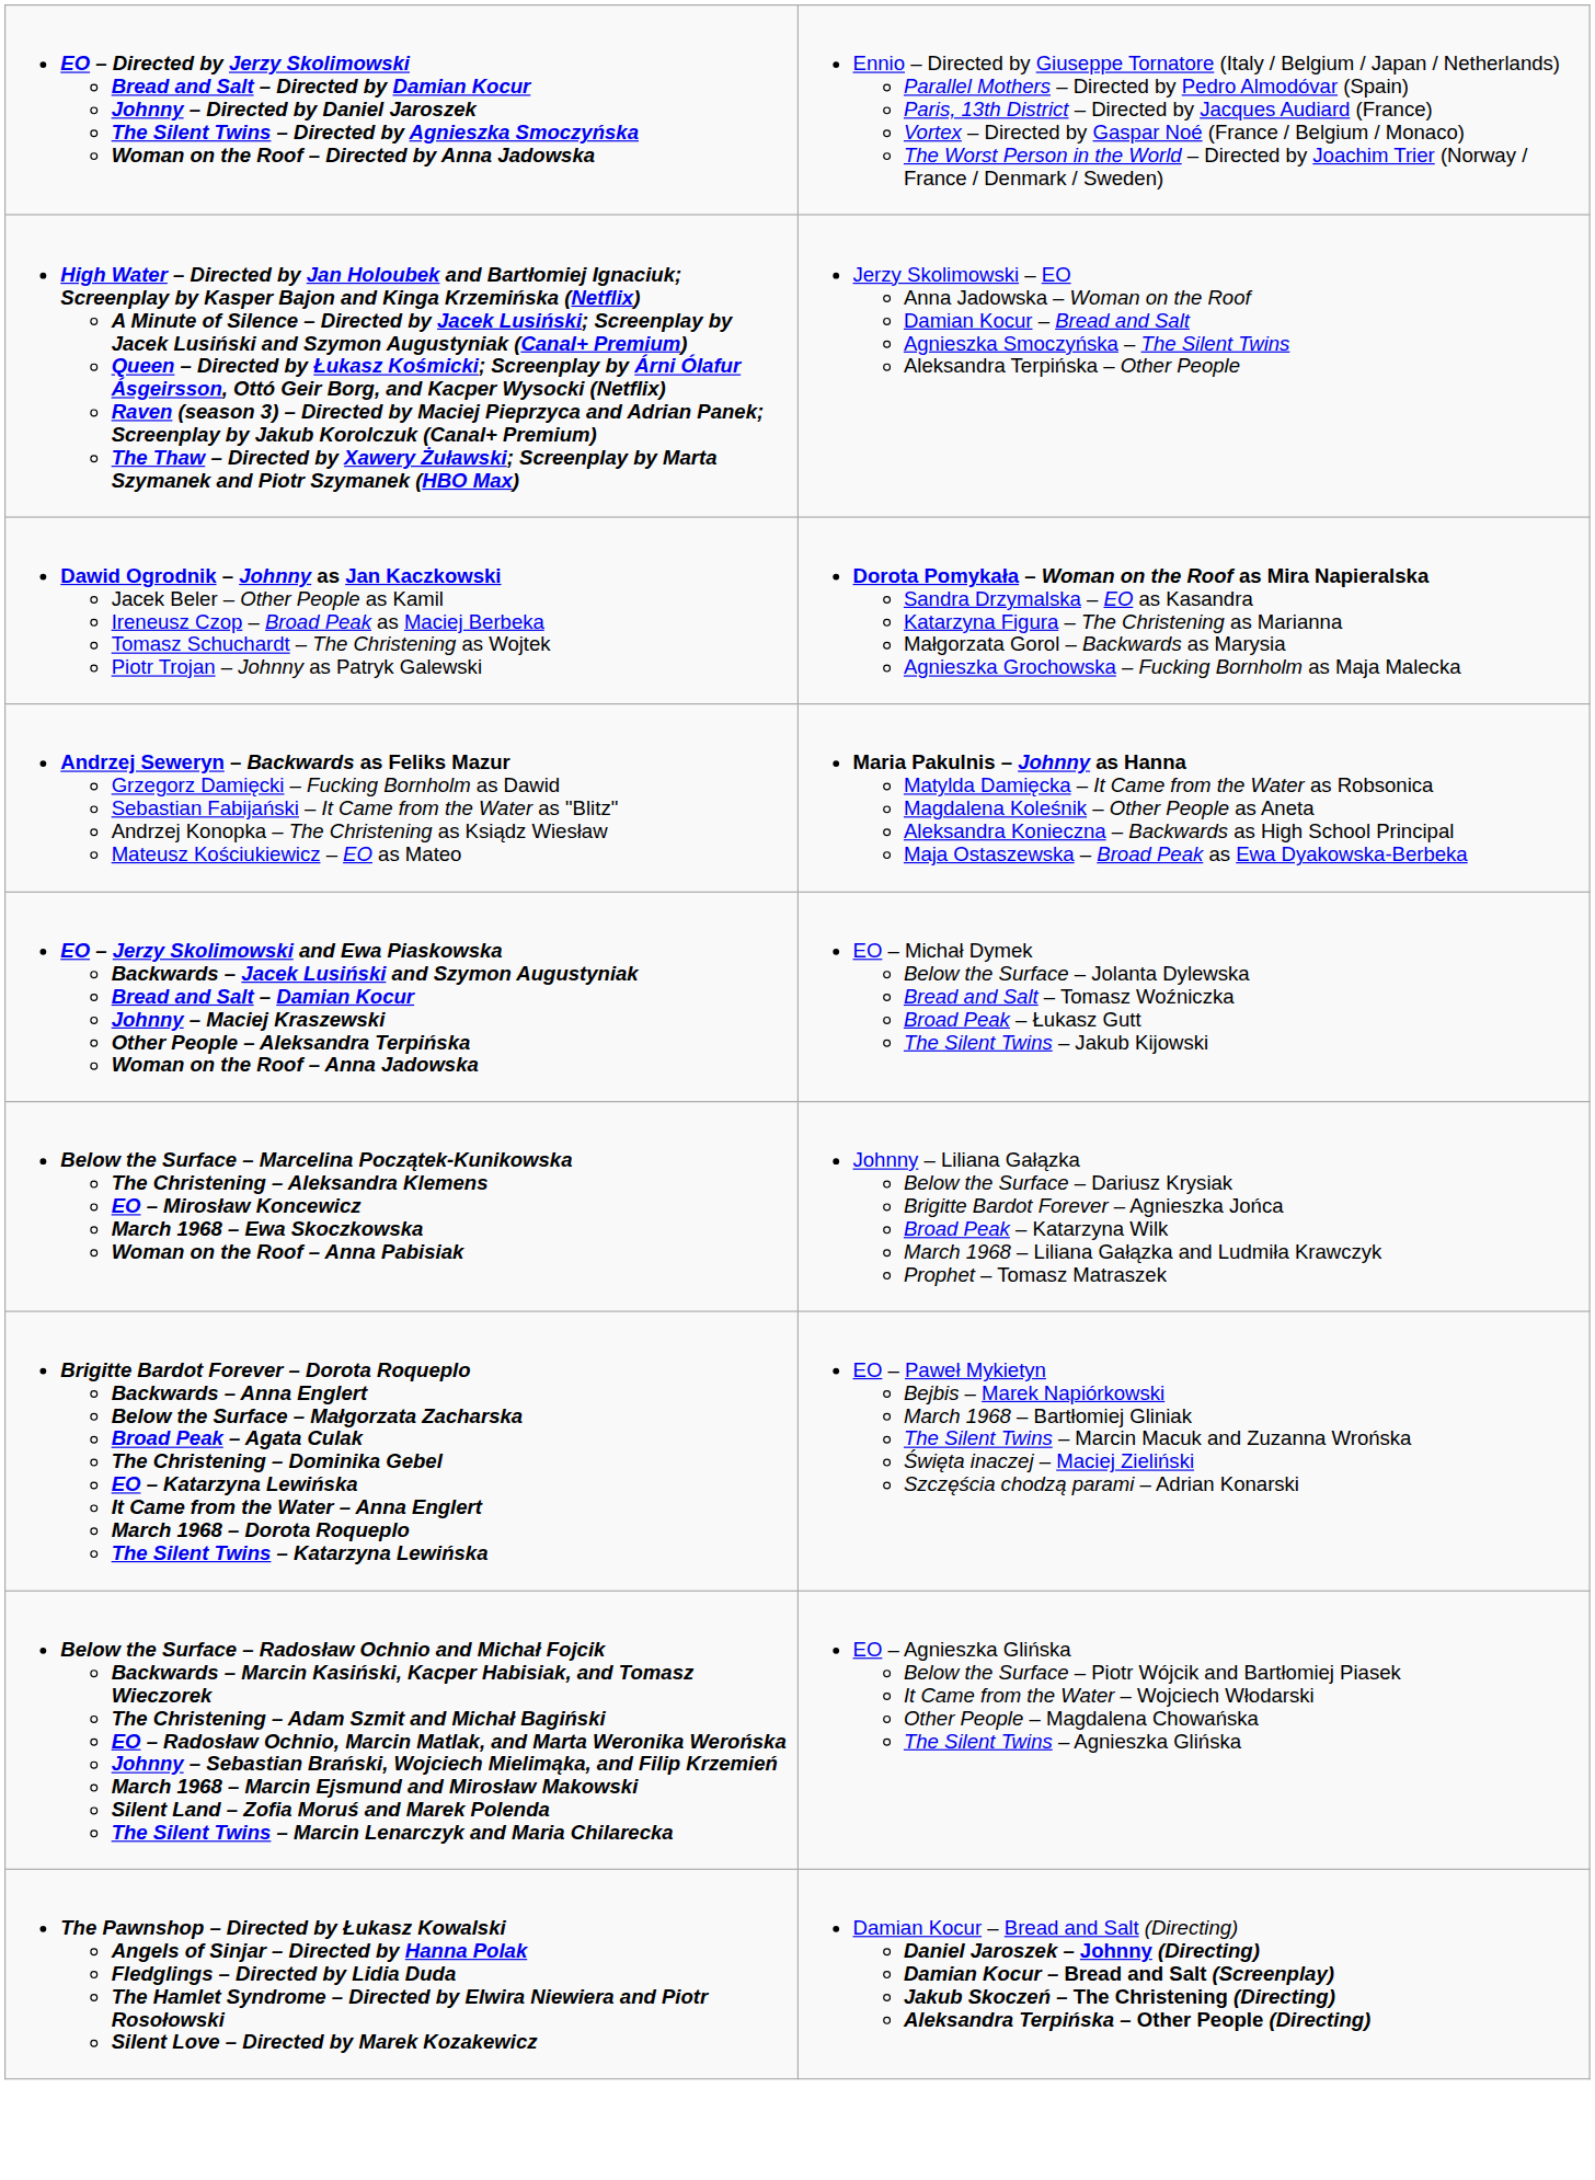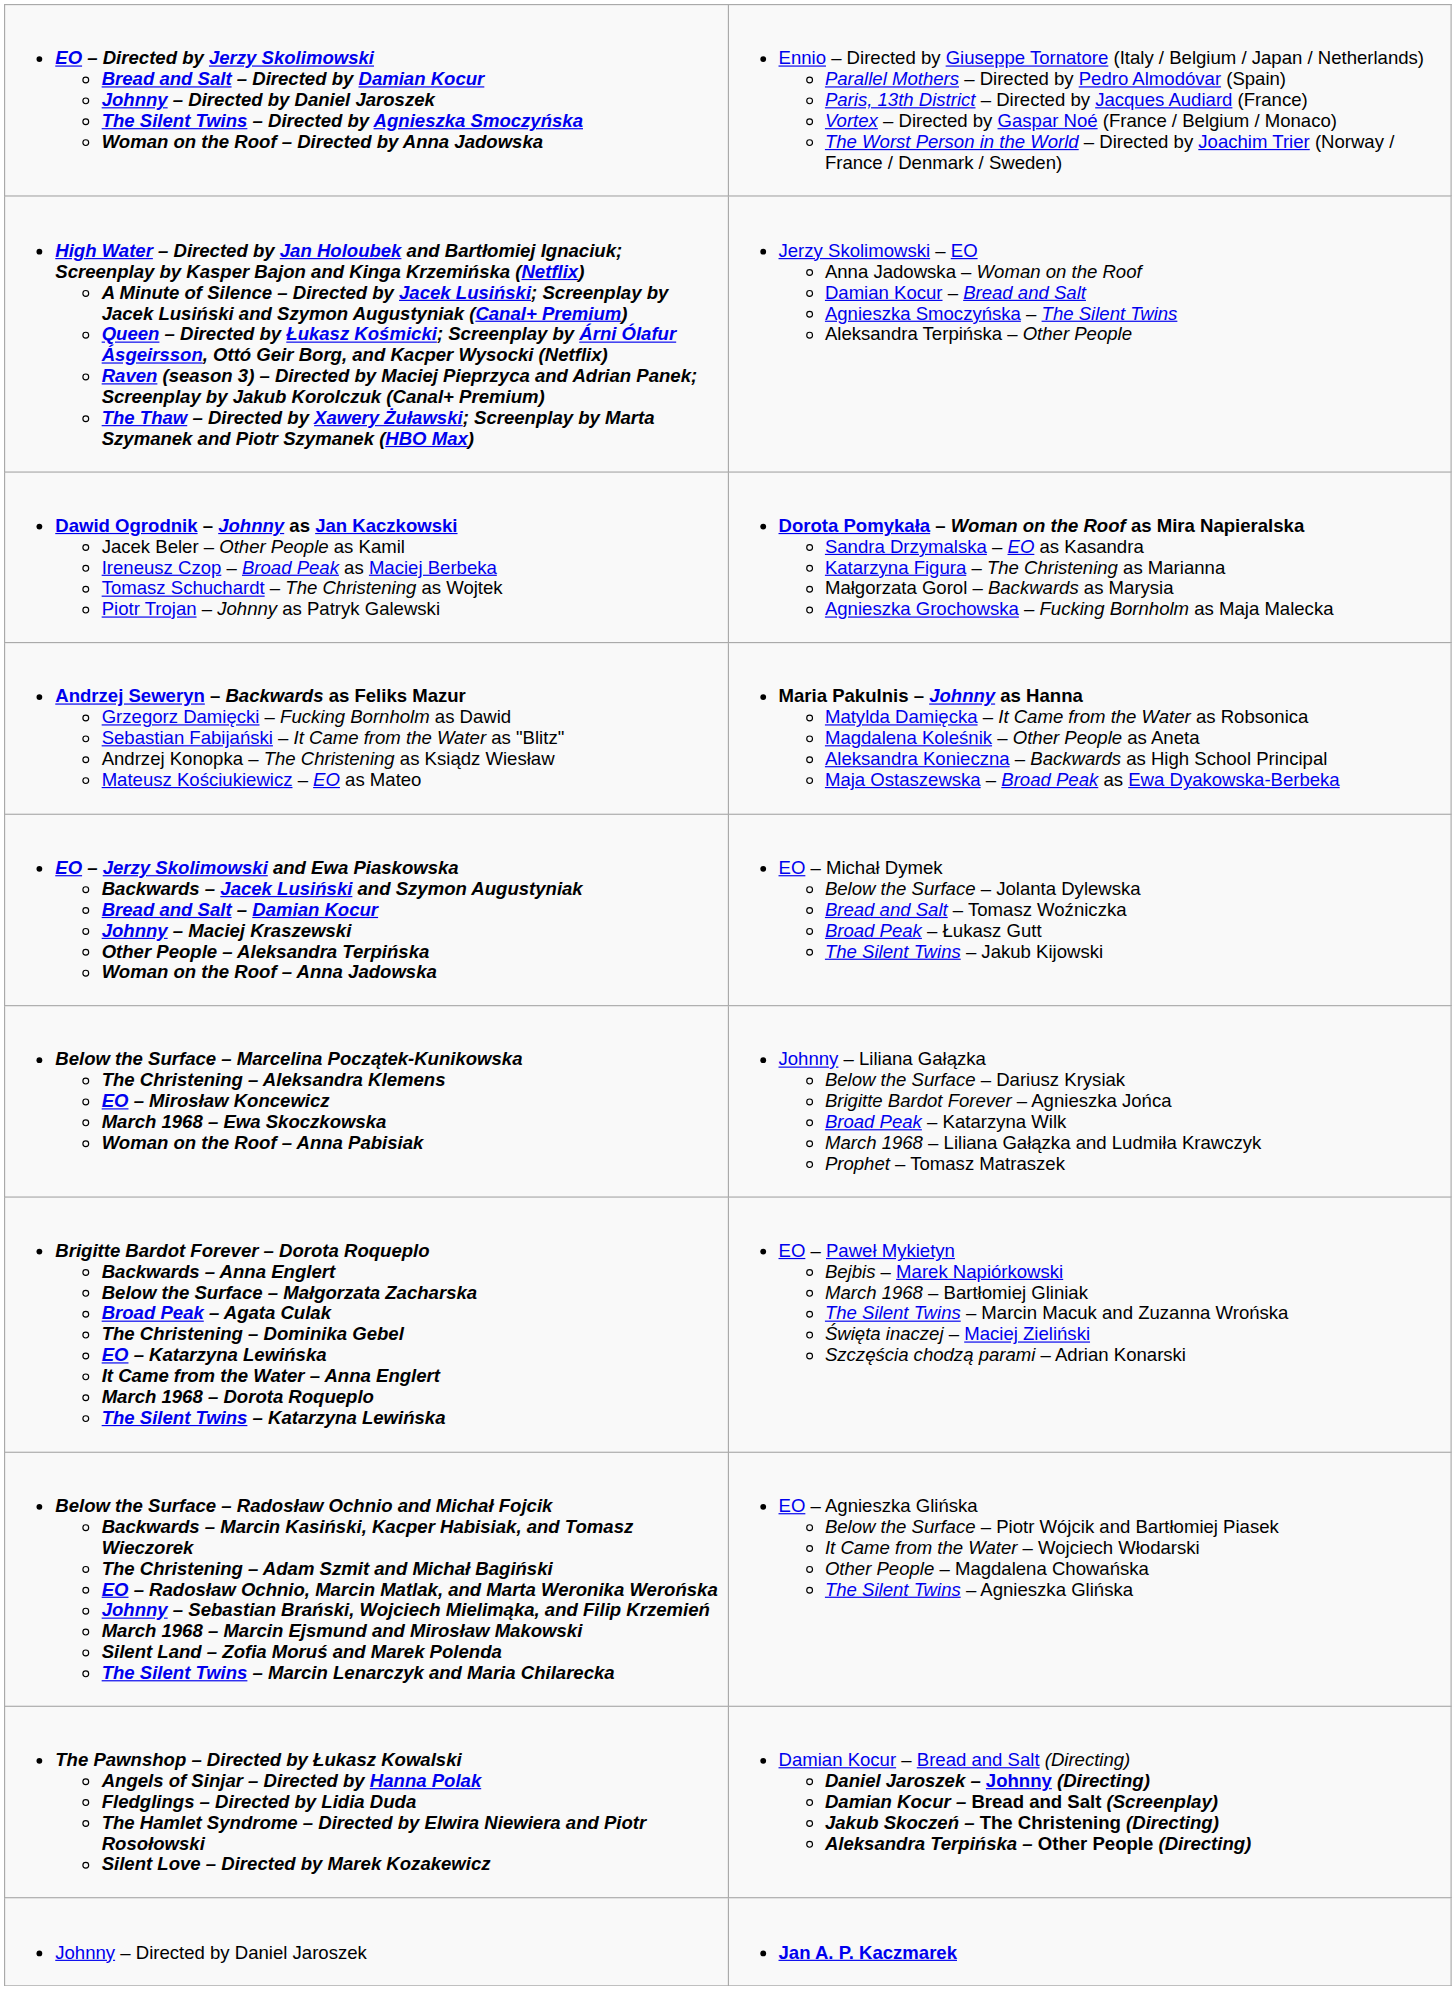+ row: Johnny – Directed by Daniel Jaroszek | Jan A. P. Kaczmarek
